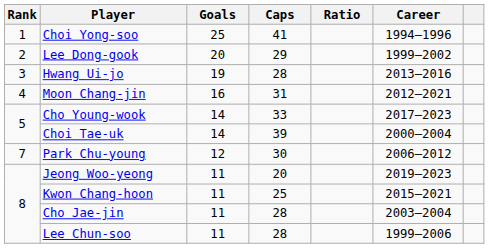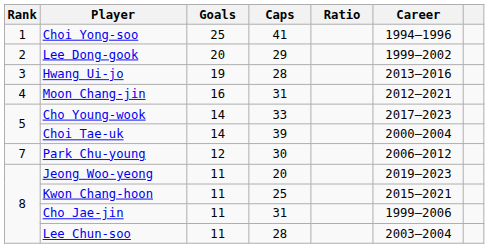Cho Jae-jin | Caps: 28 -> 31
Cho Jae-jin | Career: 2003–2004 -> 1999–2006
Lee Chun-soo | Career: 1999–2006 -> 2003–2004
